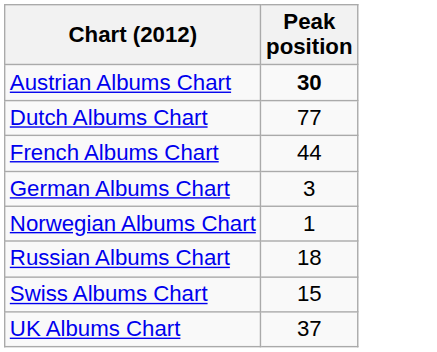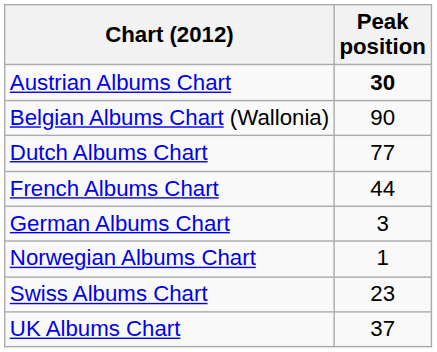+ row: Belgian Albums Chart (Wallonia) | 90
- row: Russian Albums Chart | 18
Swiss Albums Chart | Peak position: 15 -> 23
